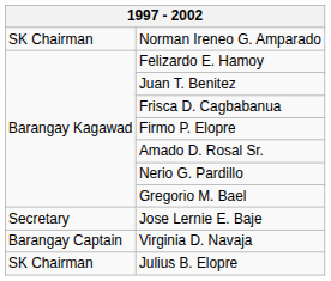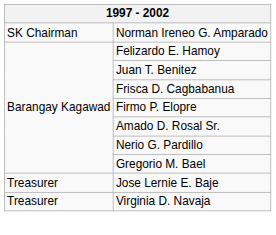Jose Lernie E. Baje | column 1: Secretary -> Treasurer
Virginia D. Navaja | column 1: Barangay Captain -> Treasurer
- row: SK Chairman | Julius B. Elopre
